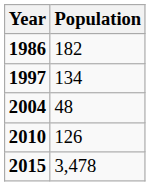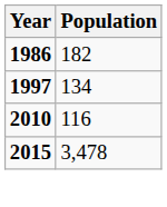- row: 2004 | 48
2010 | Population: 126 -> 116
